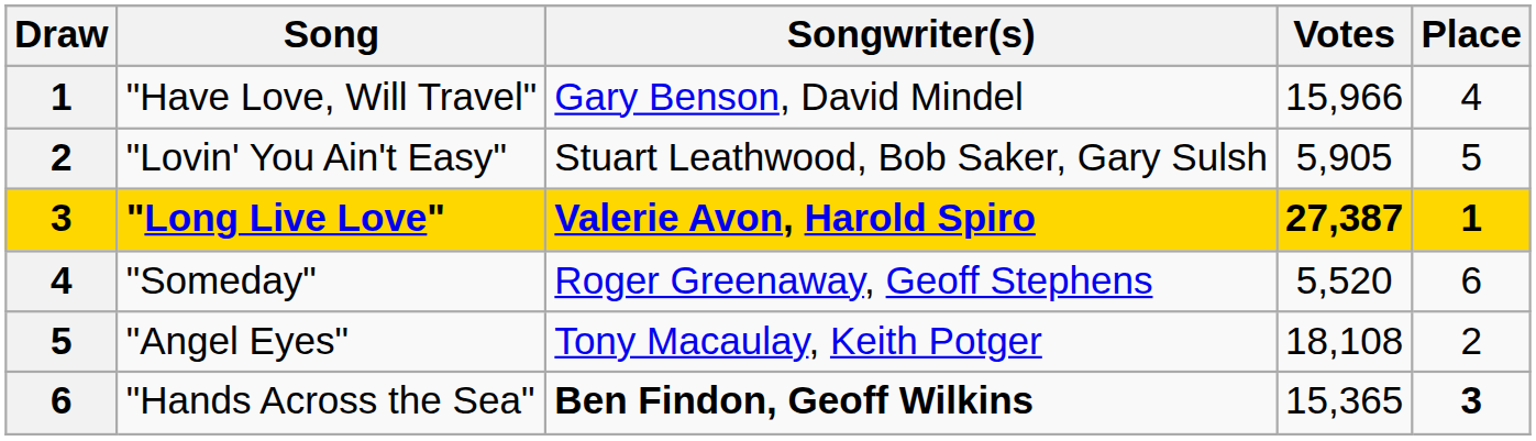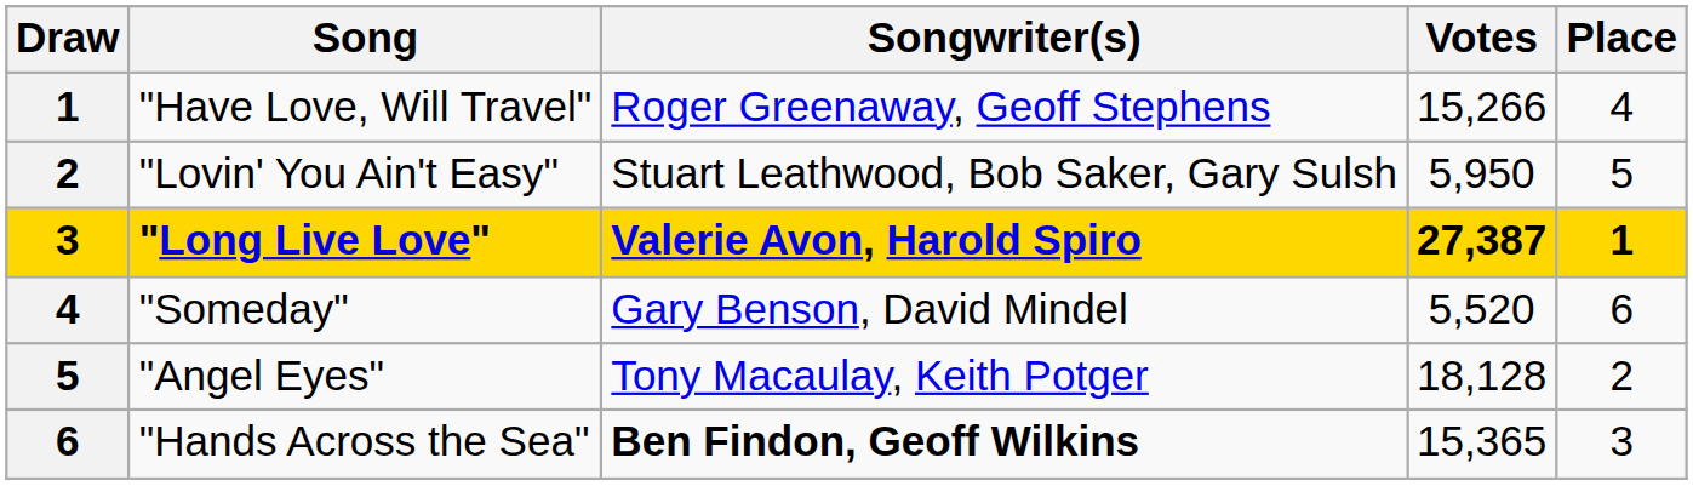"Have Love, Will Travel" | Songwriter(s): Gary Benson, David Mindel -> Roger Greenaway, Geoff Stephens
"Have Love, Will Travel" | Votes: 15,966 -> 15,266
"Lovin' You Ain't Easy" | Votes: 5,905 -> 5,950
"Someday" | Songwriter(s): Roger Greenaway, Geoff Stephens -> Gary Benson, David Mindel
"Angel Eyes" | Votes: 18,108 -> 18,128
"Hands Across the Sea" | Place: bold -> normal
